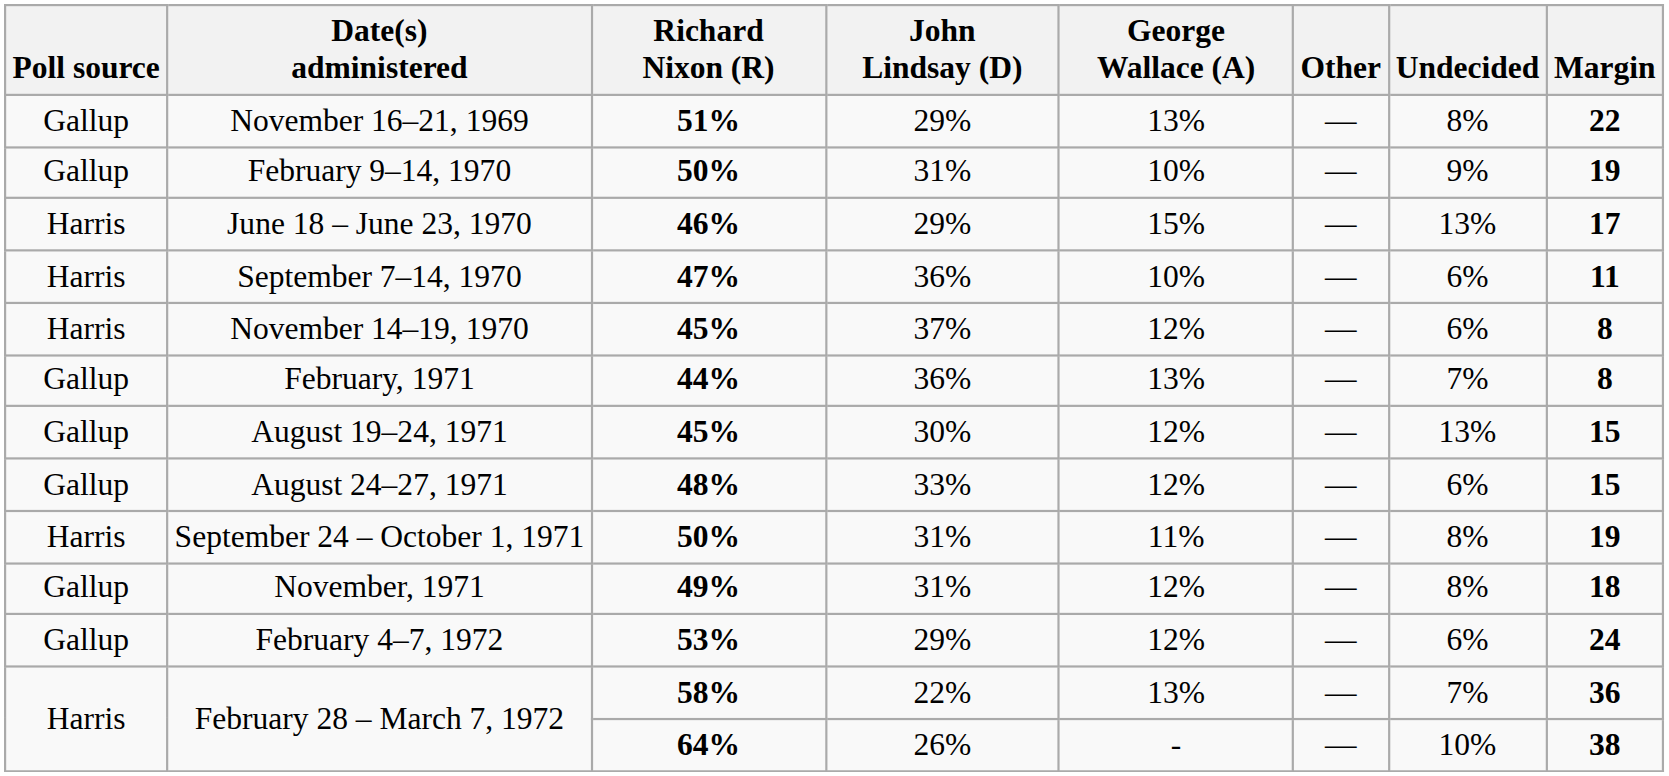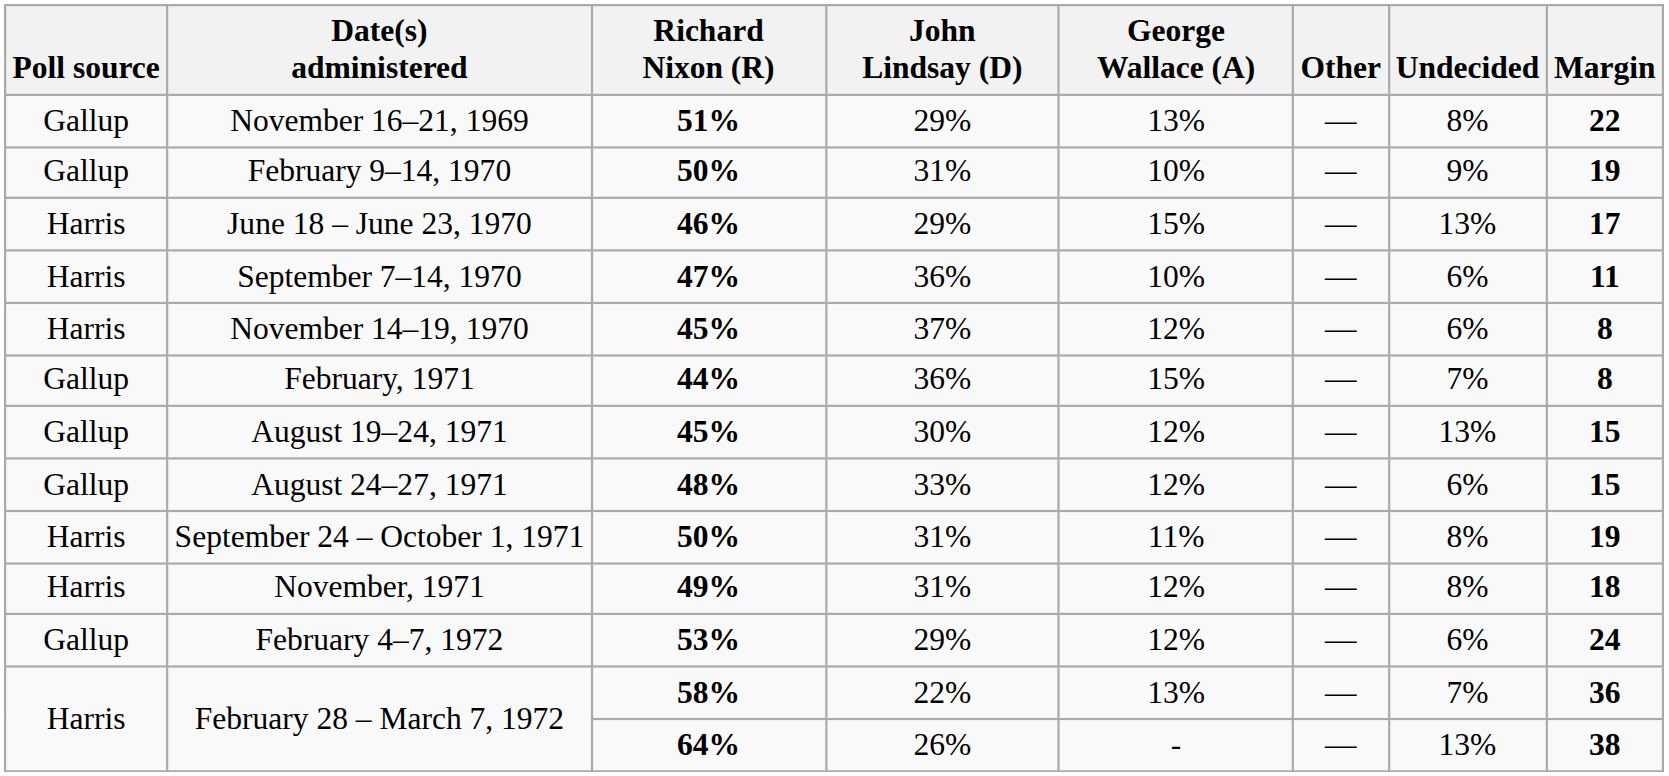February, 1971 | George Wallace (A): 13% -> 15%
November, 1971 | Poll source: Gallup -> Harris
February 28 – March 7, 1972 / 64% | Undecided: 10% -> 13%
